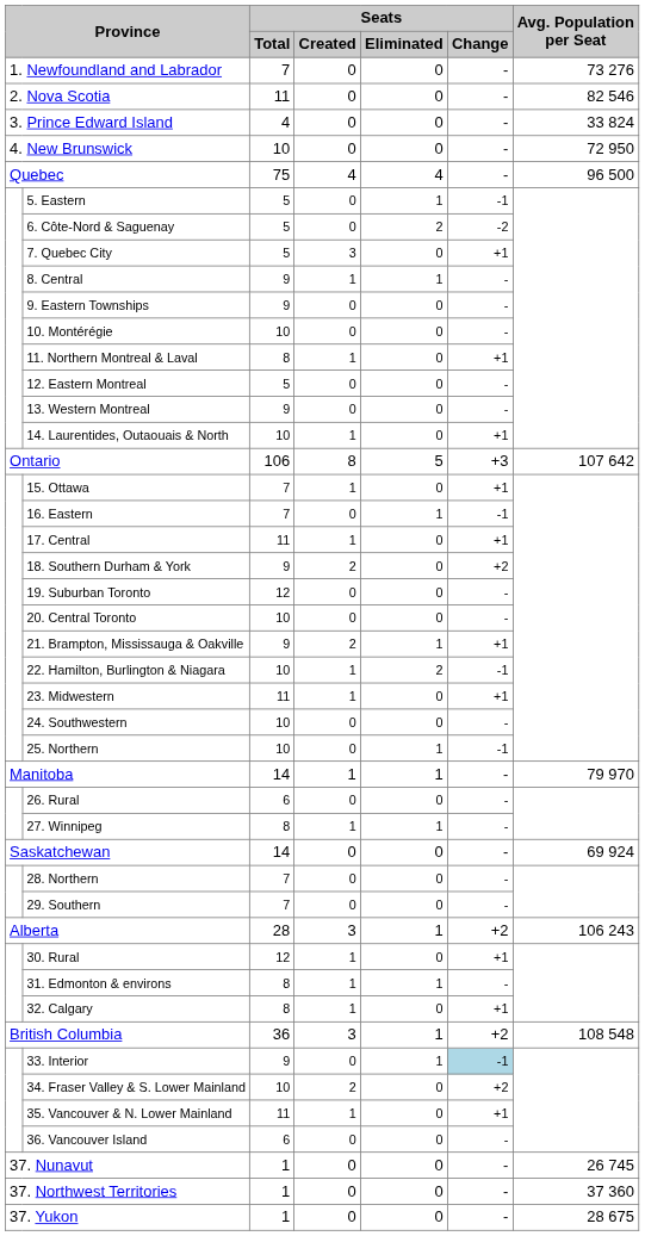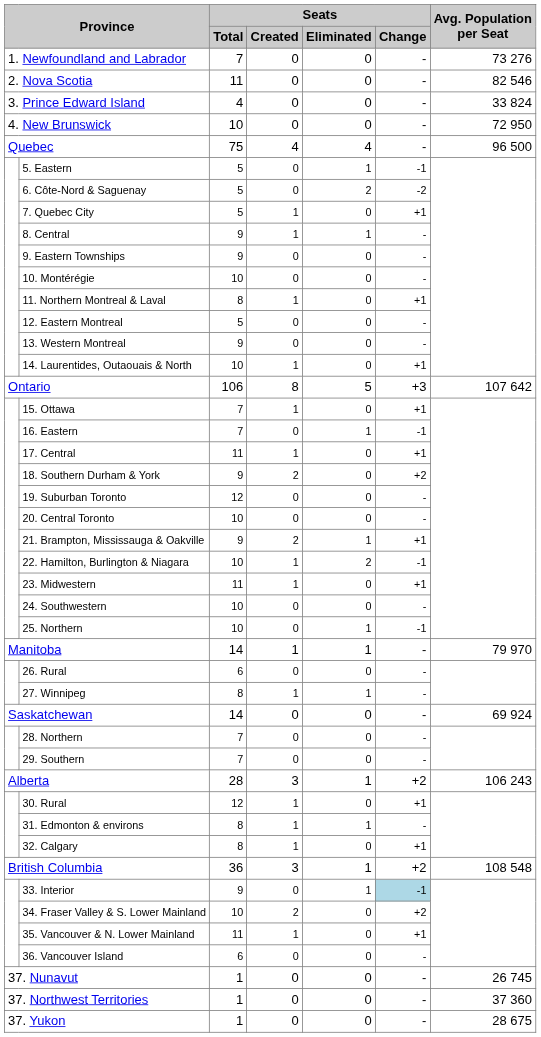7. Quebec City | Seats / Created: 3 -> 1
